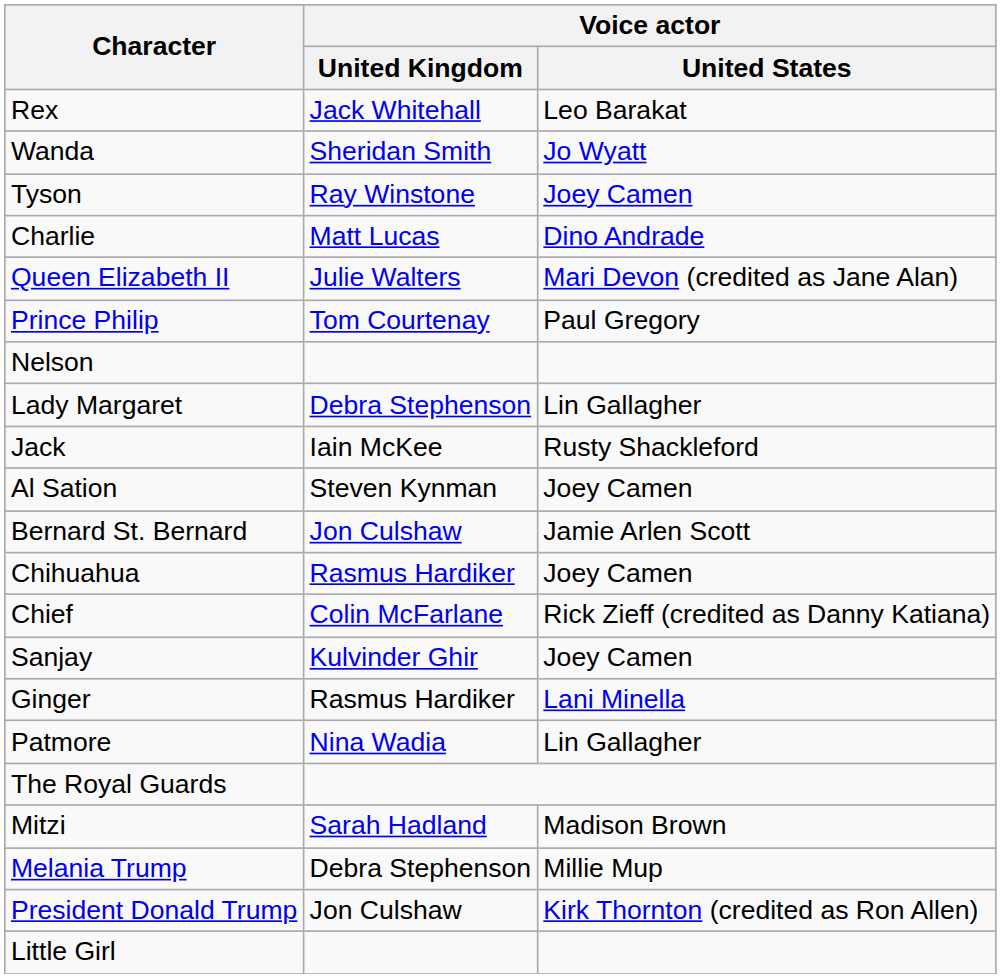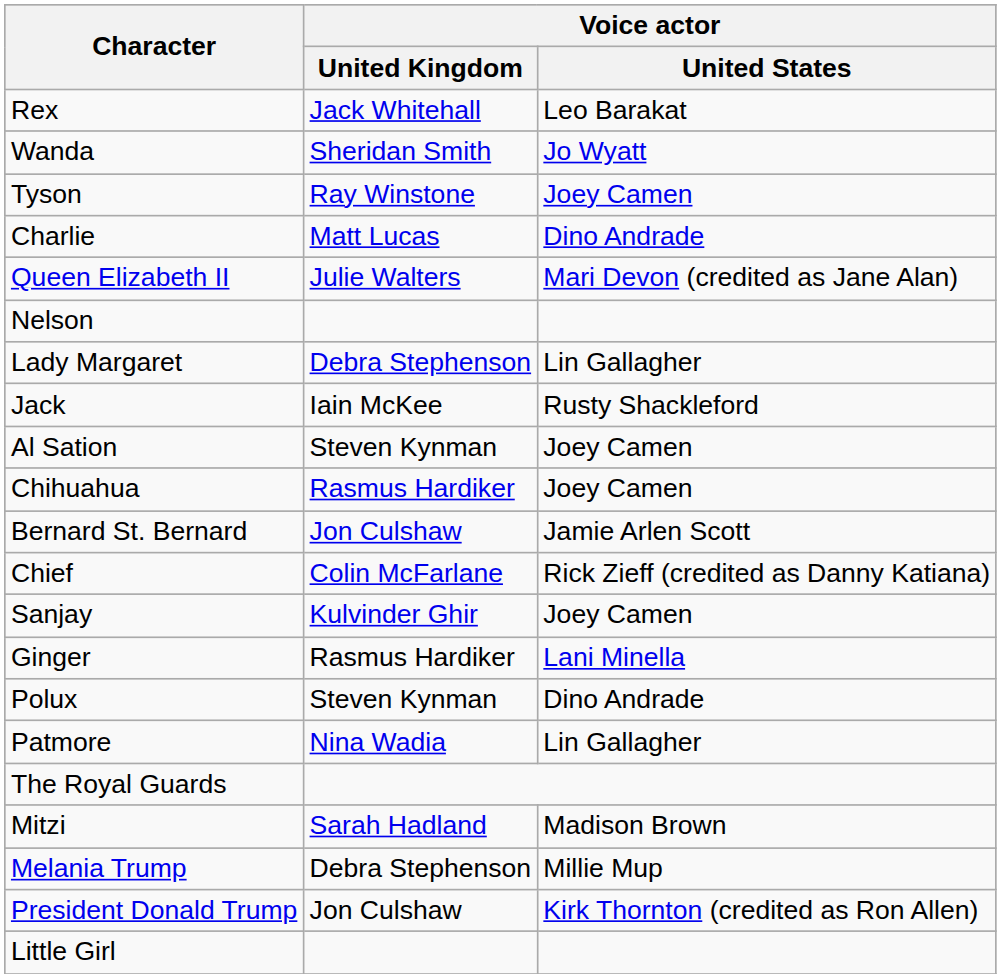- row: Prince Philip | Tom Courtenay | Paul Gregory
rows swapped: Bernard St. Bernard <-> Chihuahua
+ row: Polux | Steven Kynman | Dino Andrade
